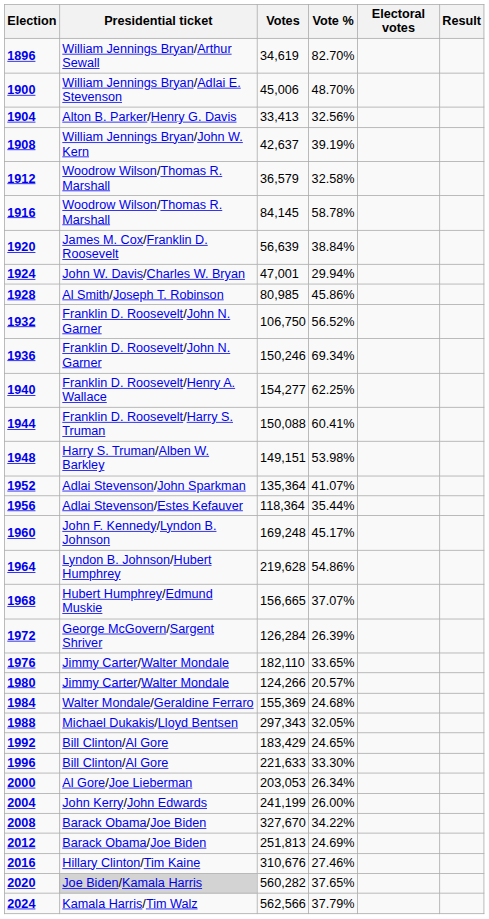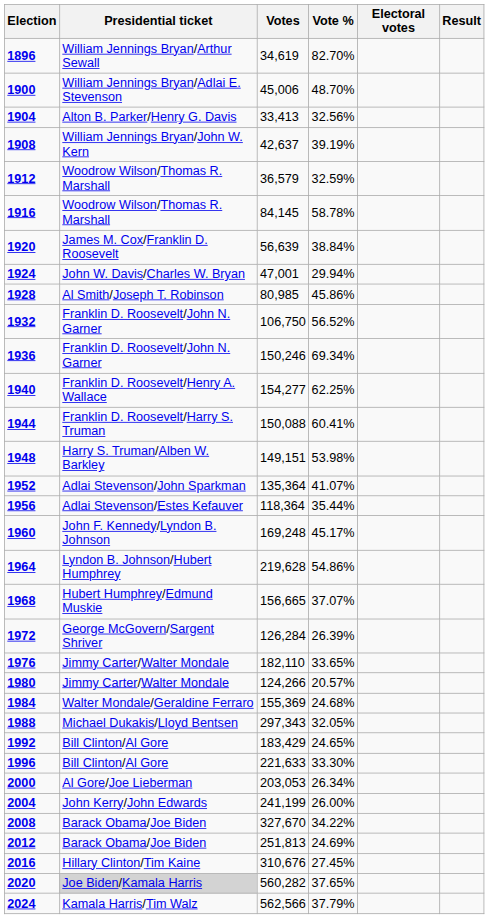1912 | Vote %: 32.58% -> 32.59%
2016 | Vote %: 27.46% -> 27.45%
